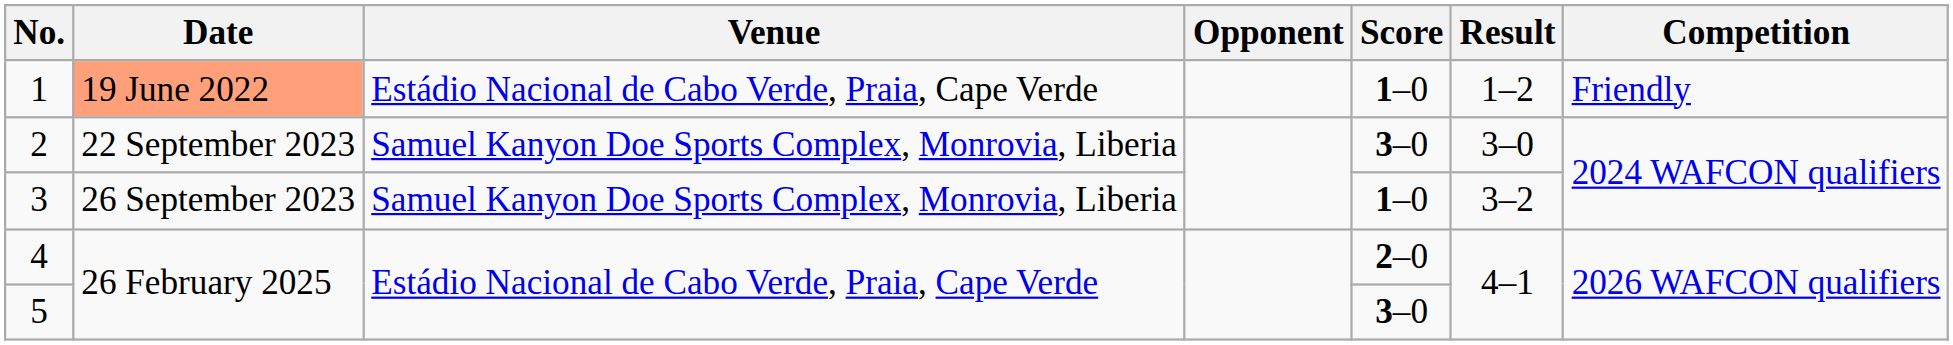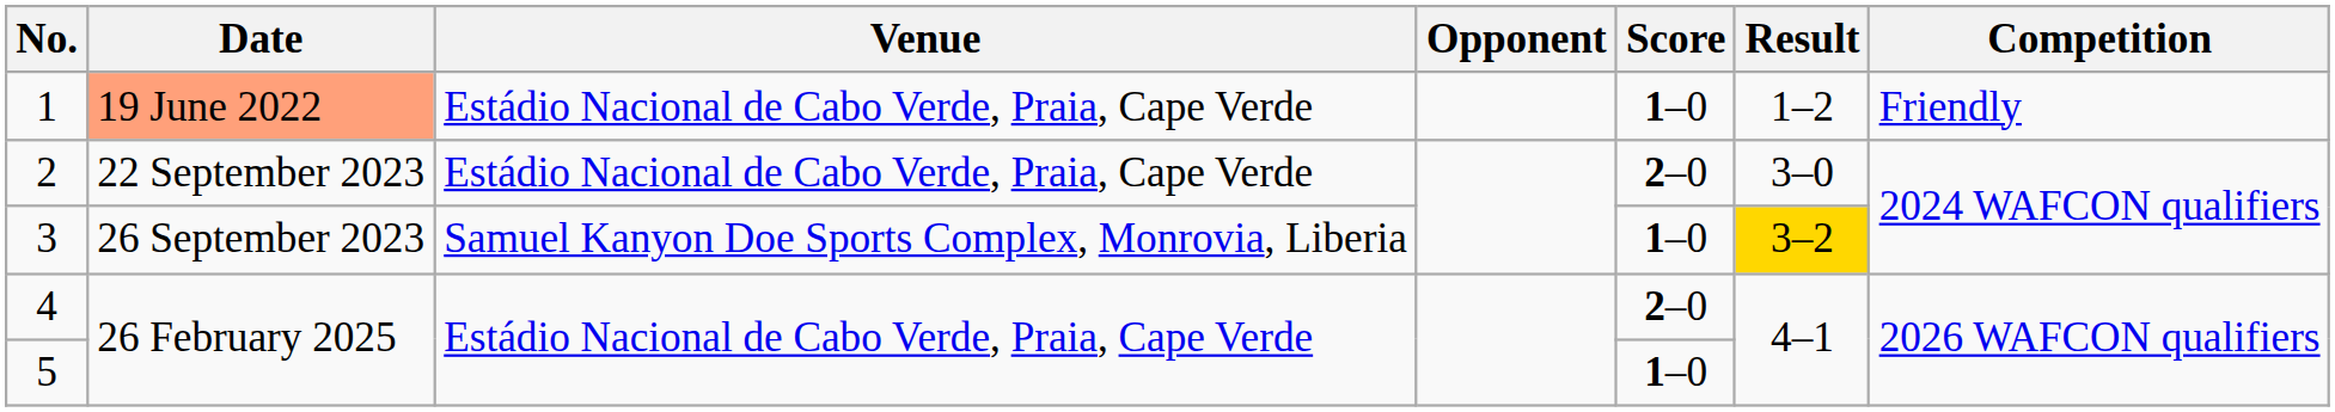2 | Venue: Samuel Kanyon Doe Sports Complex, Monrovia, Liberia -> Estádio Nacional de Cabo Verde, Praia, Cape Verde
2 | Score: 3–0 -> 2–0
3 | Result: no background -> gold background
5 | Score: 3–0 -> 1–0
